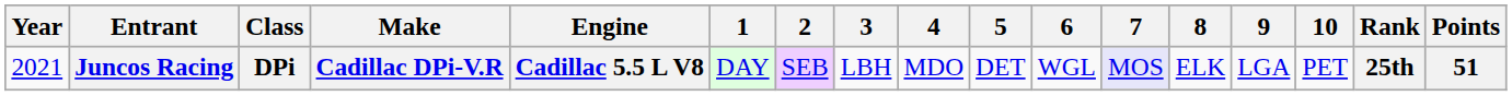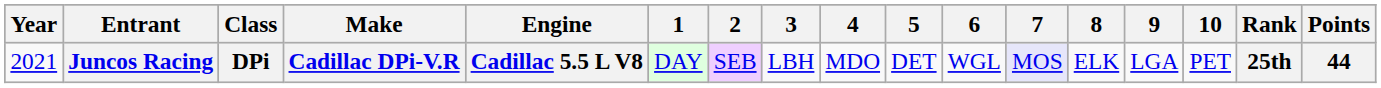Juncos Racing | Points: 51 -> 44
